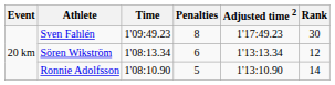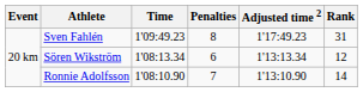Sven Fahlén | Rank: 30 -> 31
Ronnie Adolfsson | Penalties: 5 -> 7
